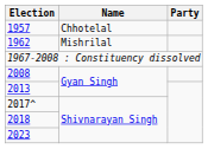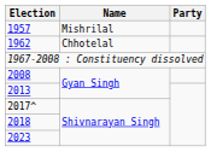1957 | Name: Chhotelal -> Mishrilal
1962 | Name: Mishrilal -> Chhotelal
